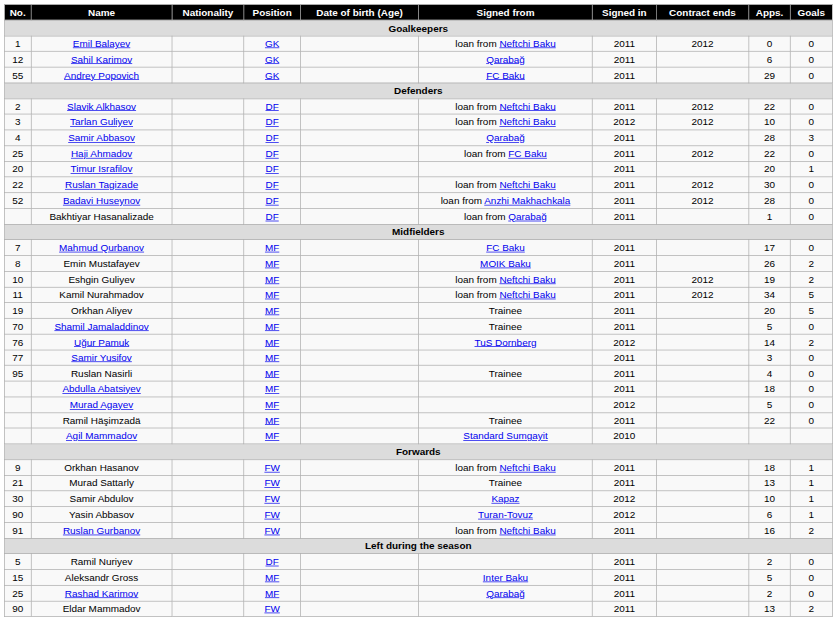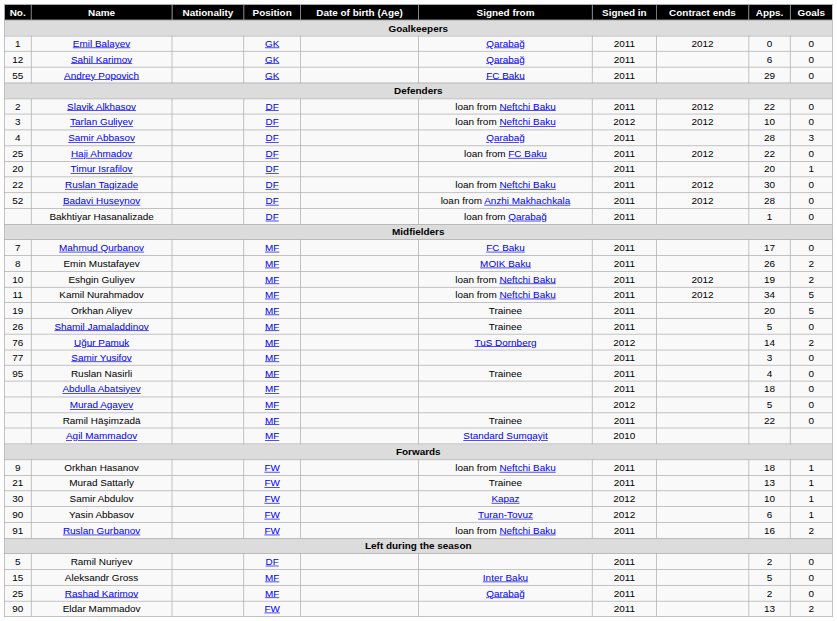Emil Balayev | Signed from: loan from Neftchi Baku -> Qarabağ
Shamil Jamaladdinov | No.: 70 -> 26
